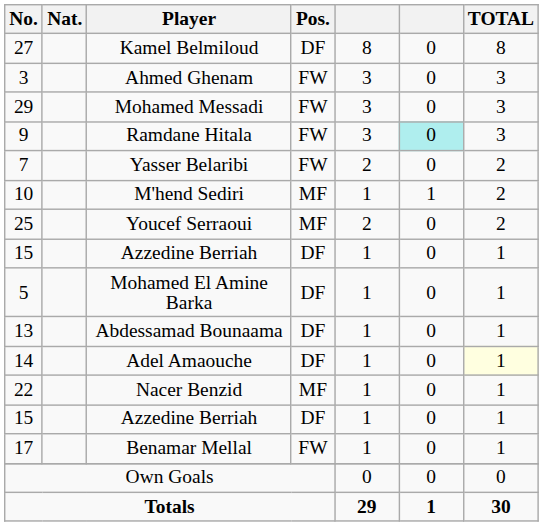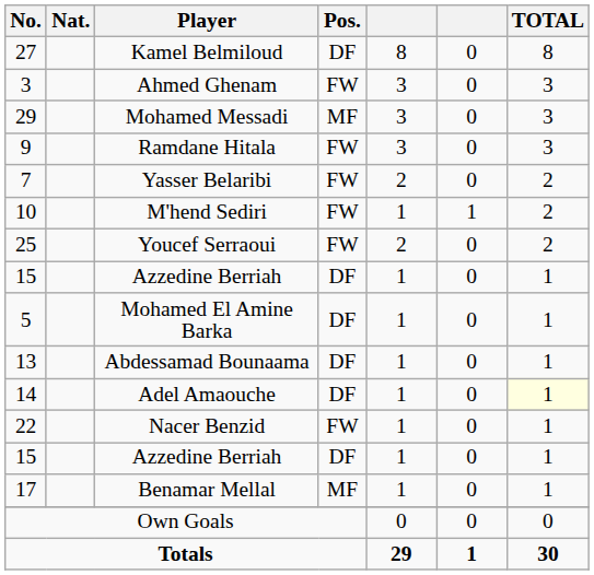Mohamed Messadi | Pos.: FW -> MF
Ramdane Hitala | column 6: paleturquoise background -> no background
M'hend Sediri | Pos.: MF -> FW
Youcef Serraoui | Pos.: MF -> FW
Nacer Benzid | Pos.: MF -> FW
Benamar Mellal | Pos.: FW -> MF
